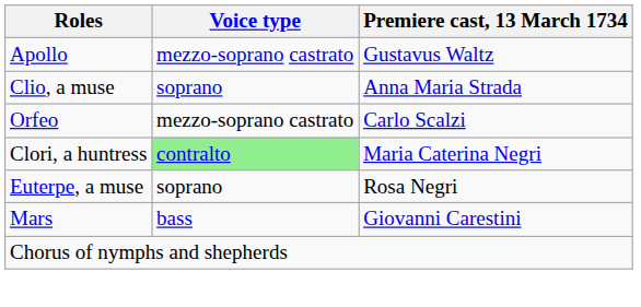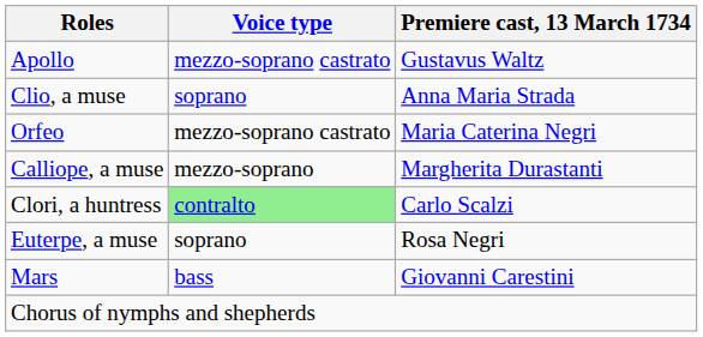Orfeo | Premiere cast, 13 March 1734: Carlo Scalzi -> Maria Caterina Negri
+ row: Calliope, a muse | mezzo-soprano | Margherita Durastanti
Clori, a huntress | Premiere cast, 13 March 1734: Maria Caterina Negri -> Carlo Scalzi
